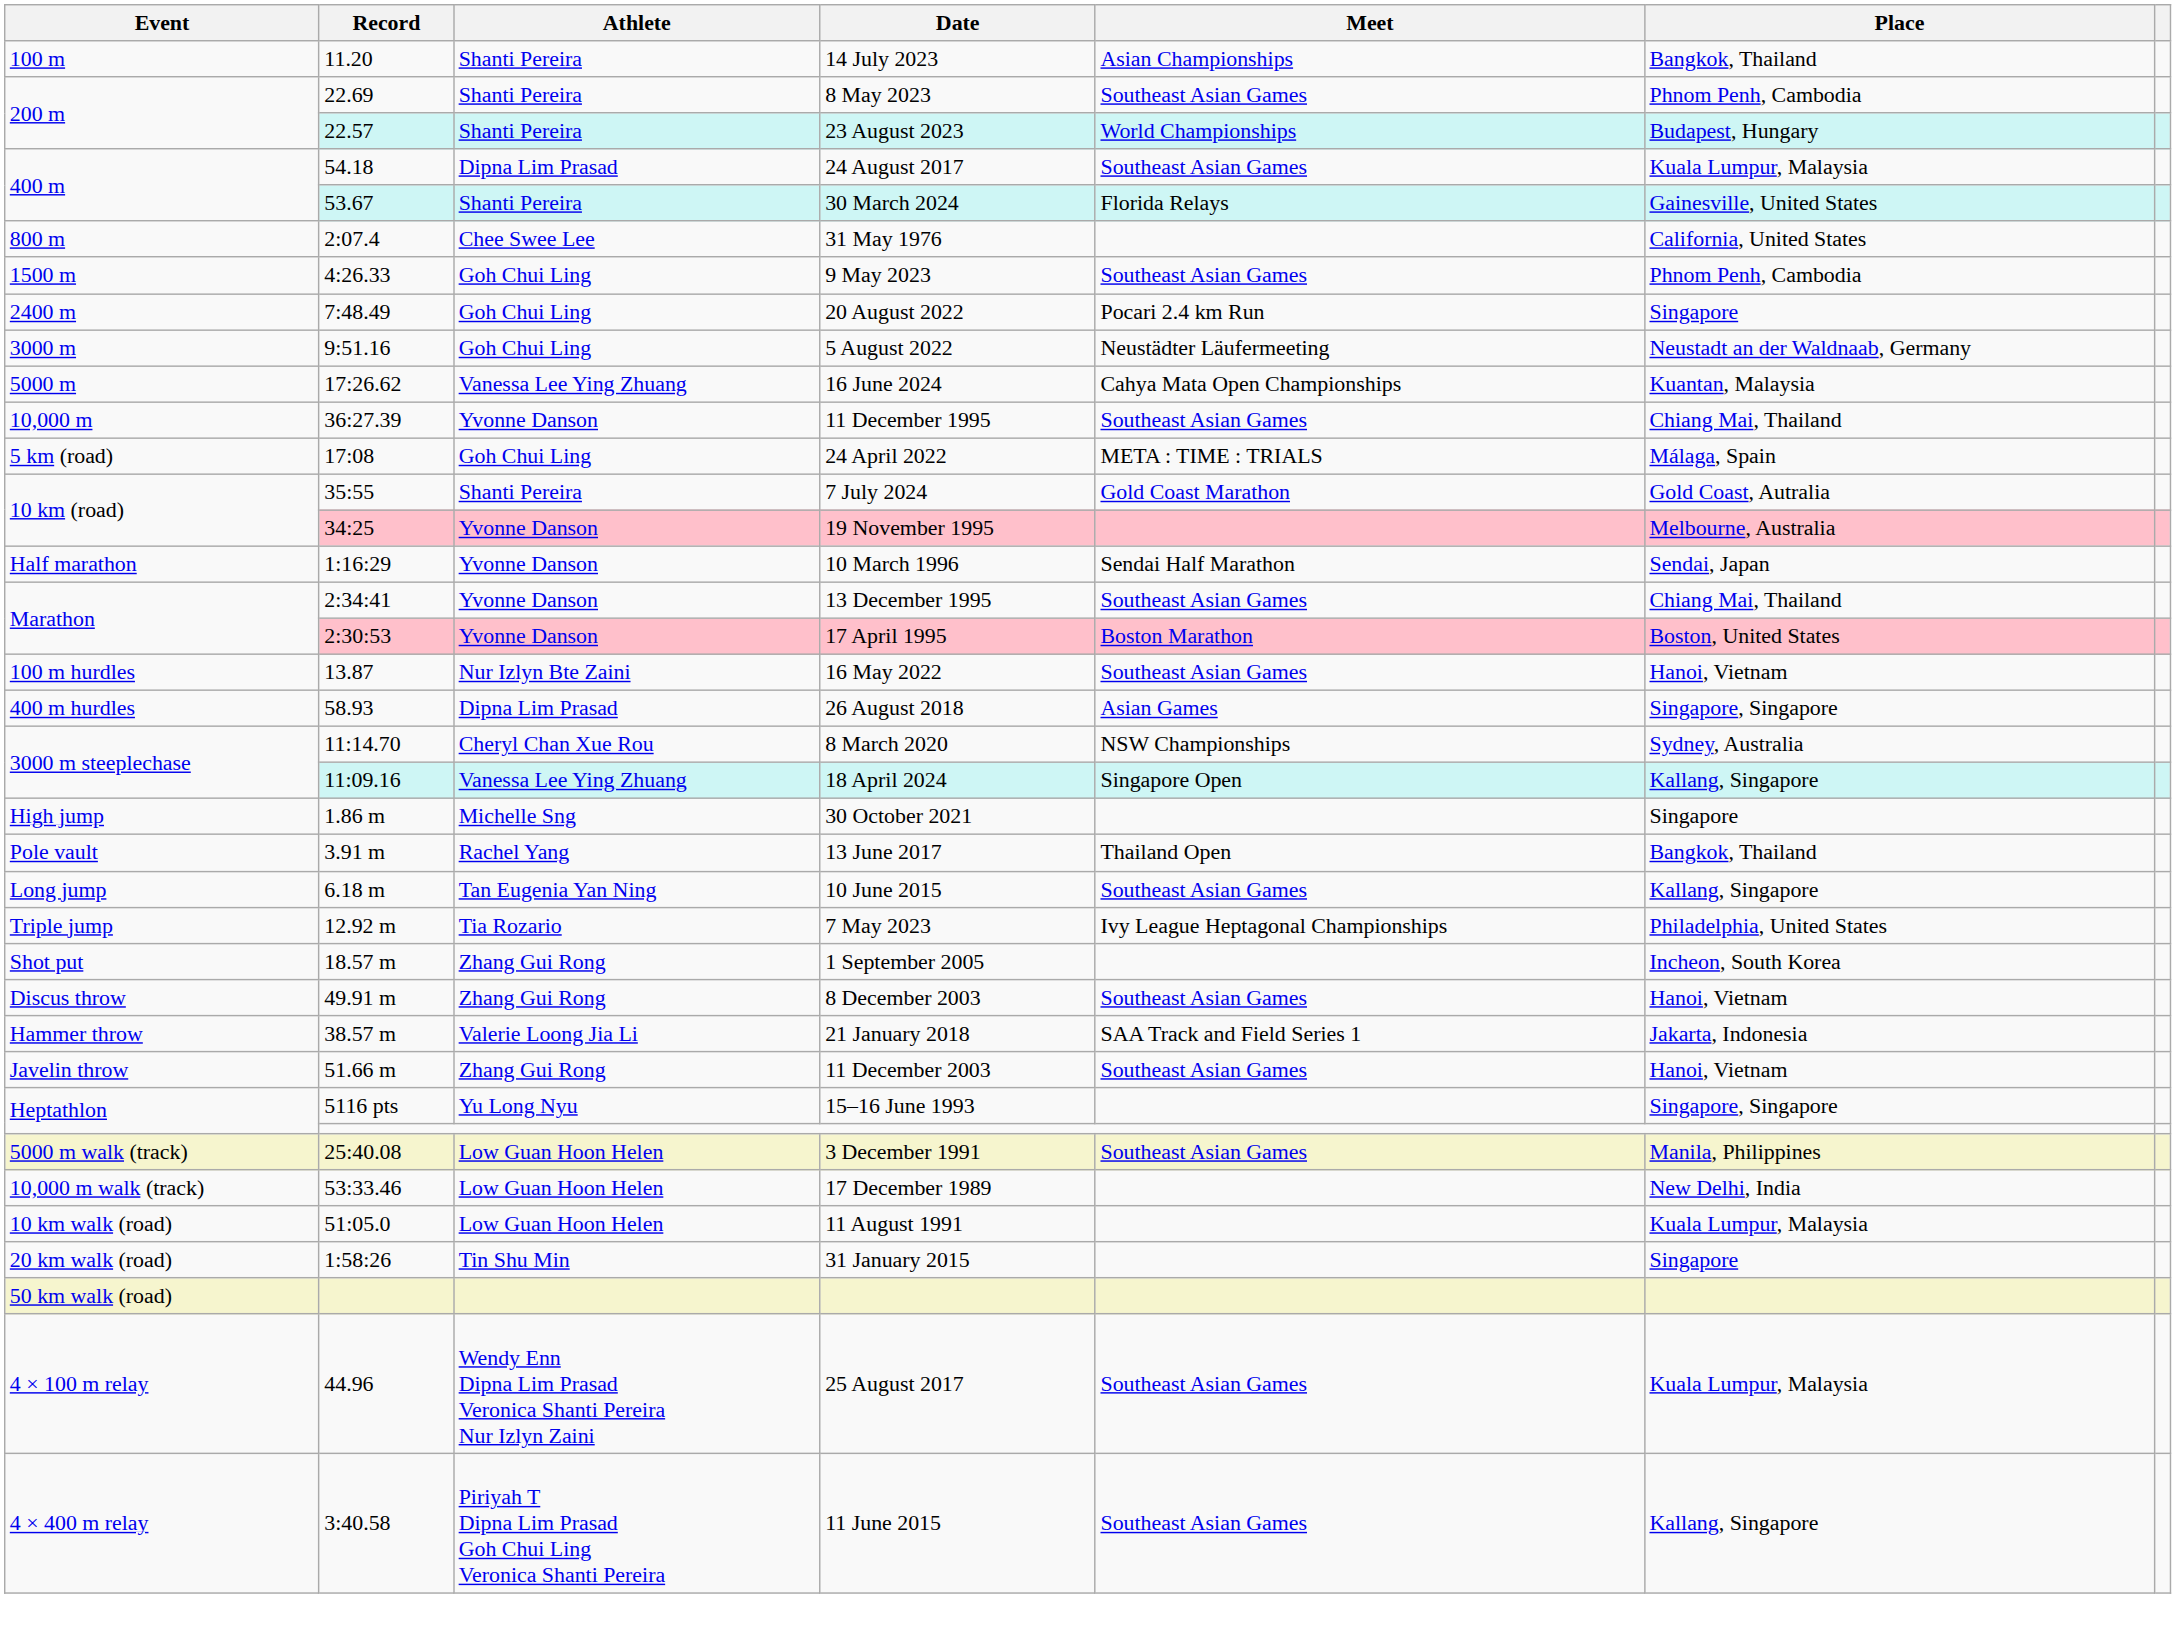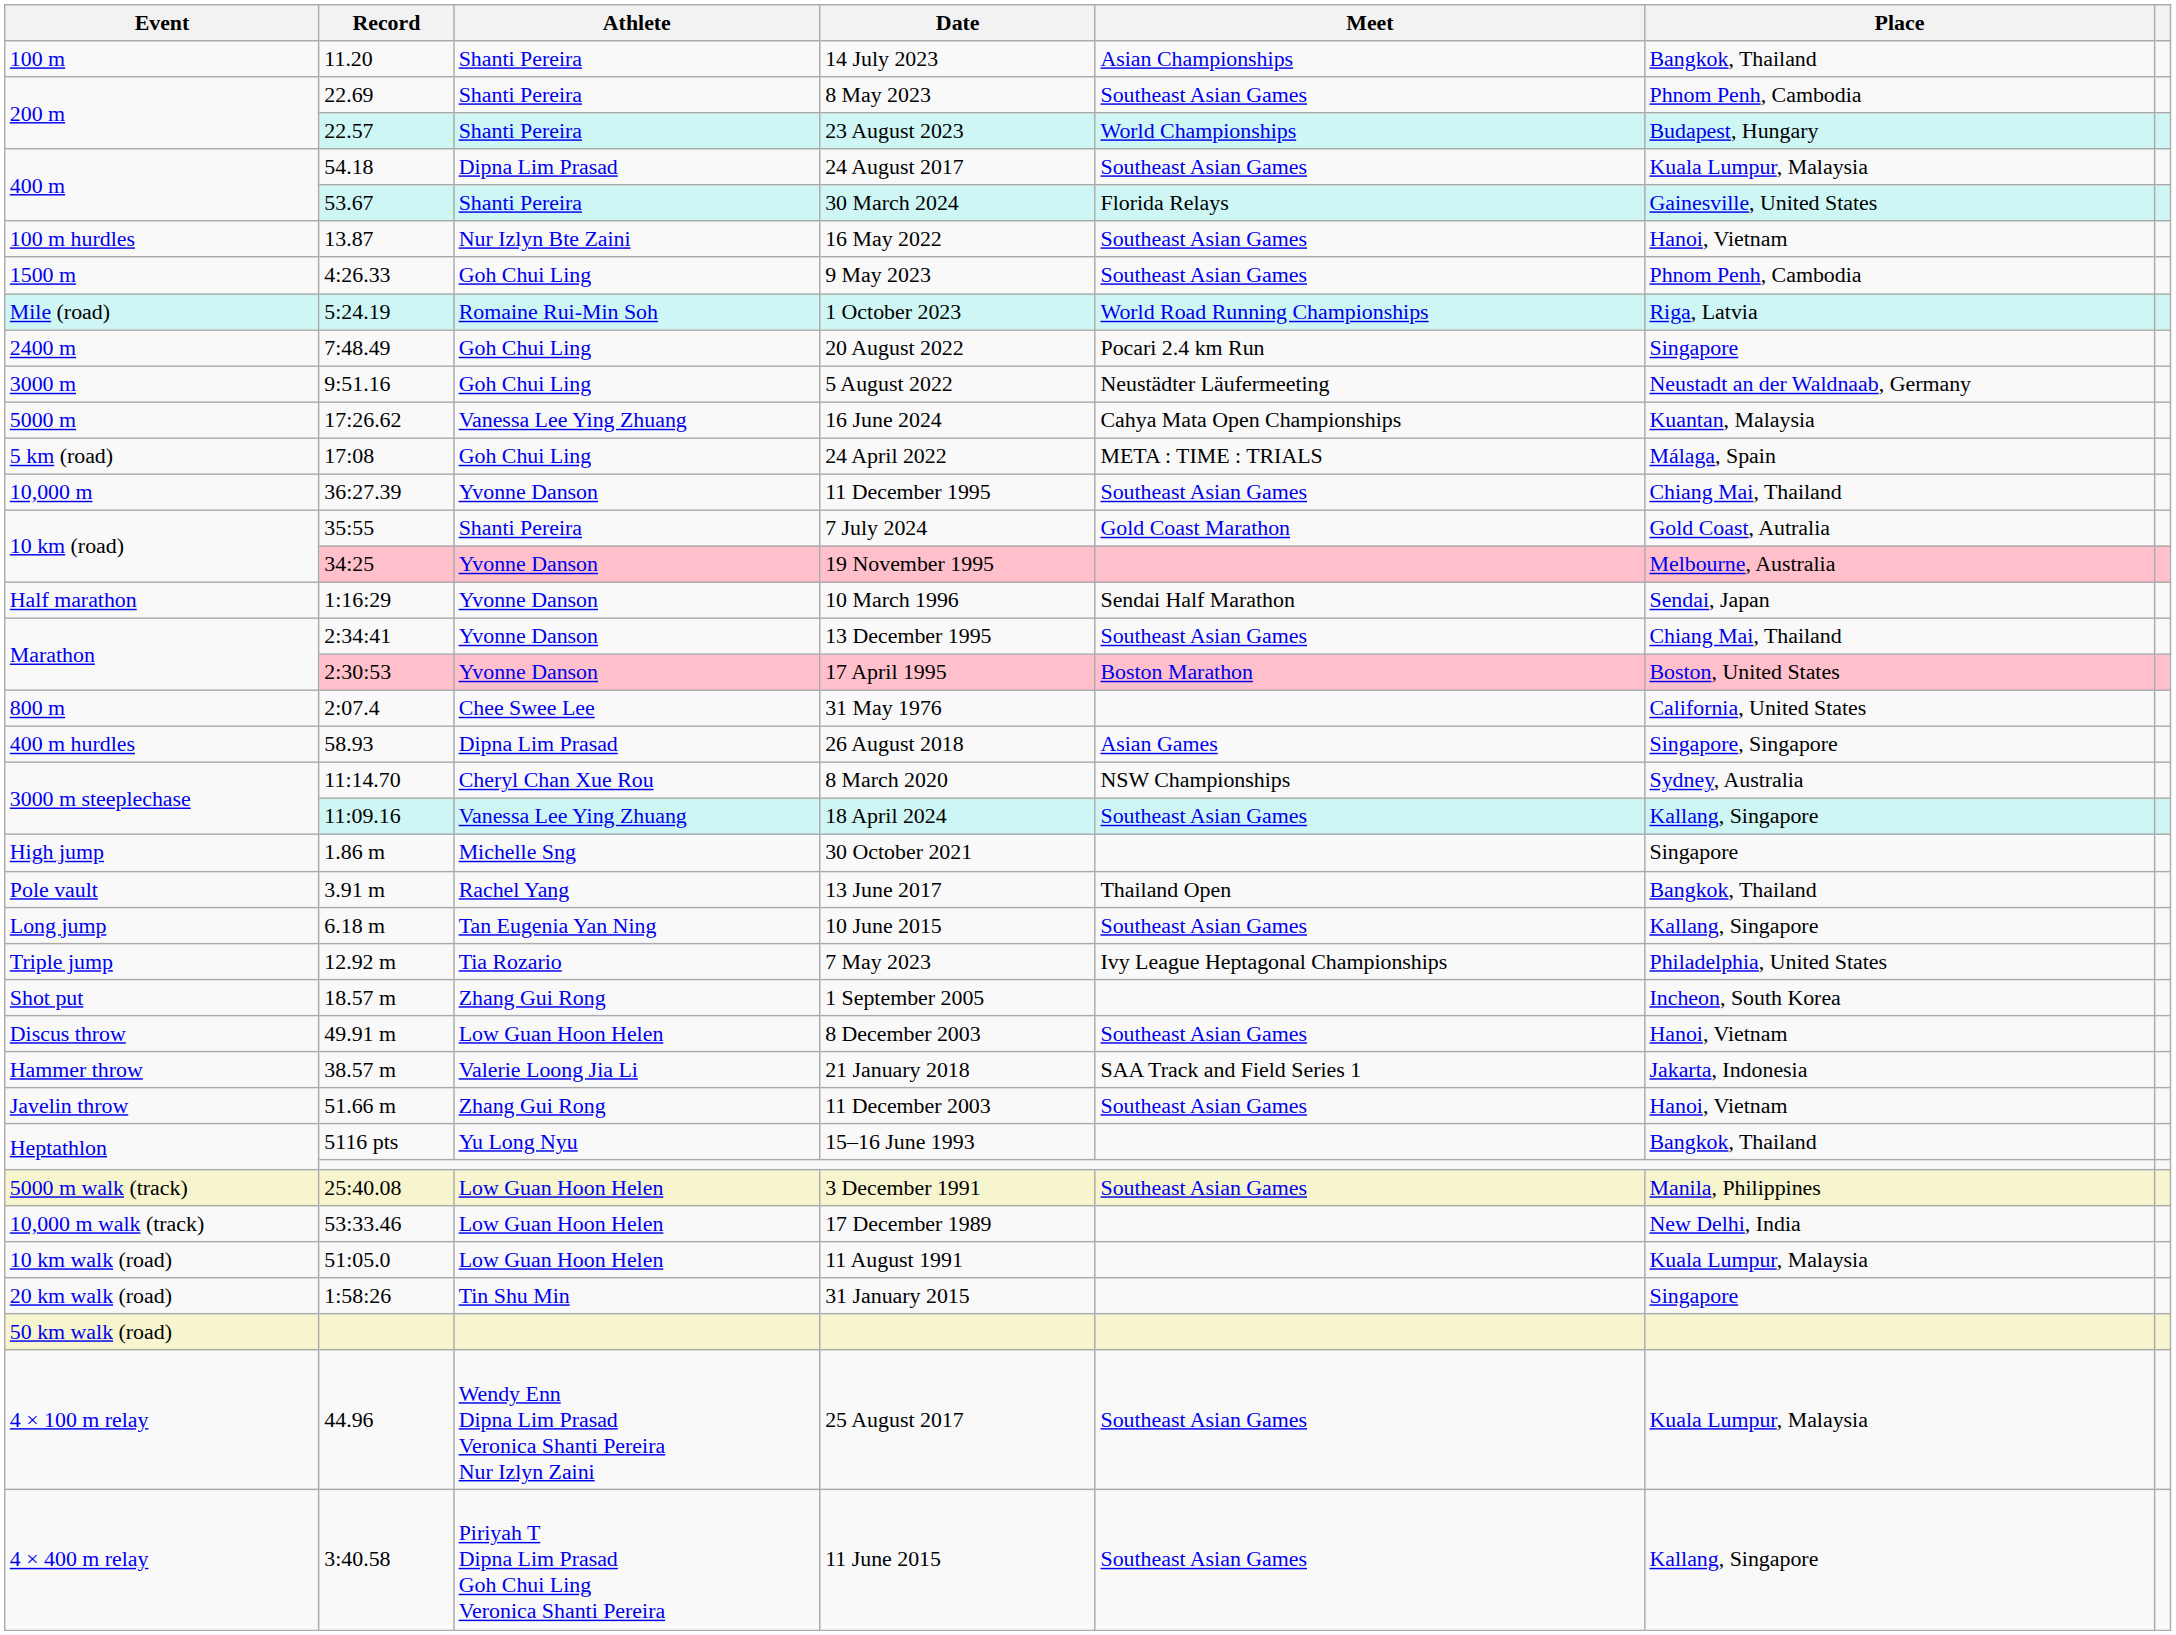rows swapped: 31 May 1976 <-> 16 May 2022
+ row: Mile (road) | 5:24.19 | Romaine Rui-Min Soh | 1 October 2023 | World Road Running Championships | Riga, Latvia
rows swapped: 24 April 2022 <-> 11 December 1995
18 April 2024 | Meet: Singapore Open -> Southeast Asian Games
8 December 2003 | Athlete: Zhang Gui Rong -> Low Guan Hoon Helen
15–16 June 1993 | Place: Singapore, Singapore -> Bangkok, Thailand
